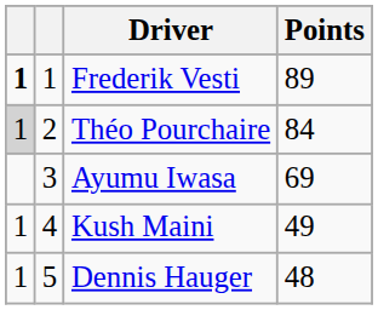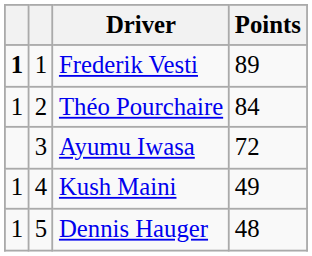Théo Pourchaire | column 1: lightgrey background -> no background
Ayumu Iwasa | Points: 69 -> 72
